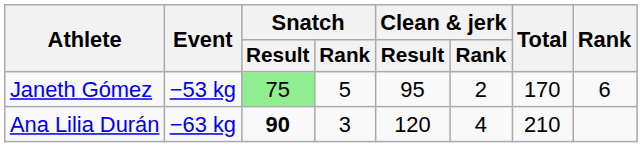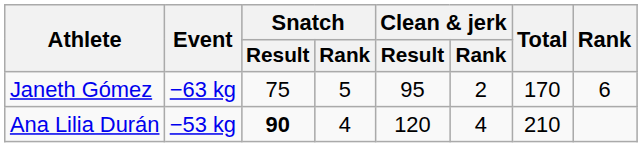Janeth Gómez | Event: −53 kg -> −63 kg
Janeth Gómez | Snatch / Result: lightgreen background -> no background
Ana Lilia Durán | Event: −63 kg -> −53 kg
Ana Lilia Durán | Snatch / Rank: 3 -> 4
